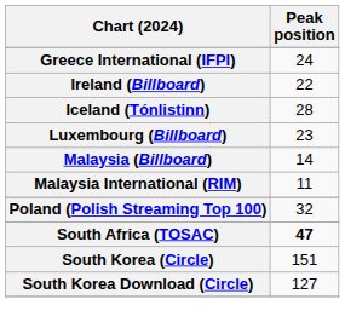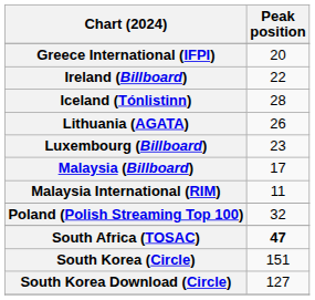Greece International (IFPI) | Peak position: 24 -> 20
+ row: Lithuania (AGATA) | 26
Malaysia (Billboard) | Peak position: 14 -> 17
